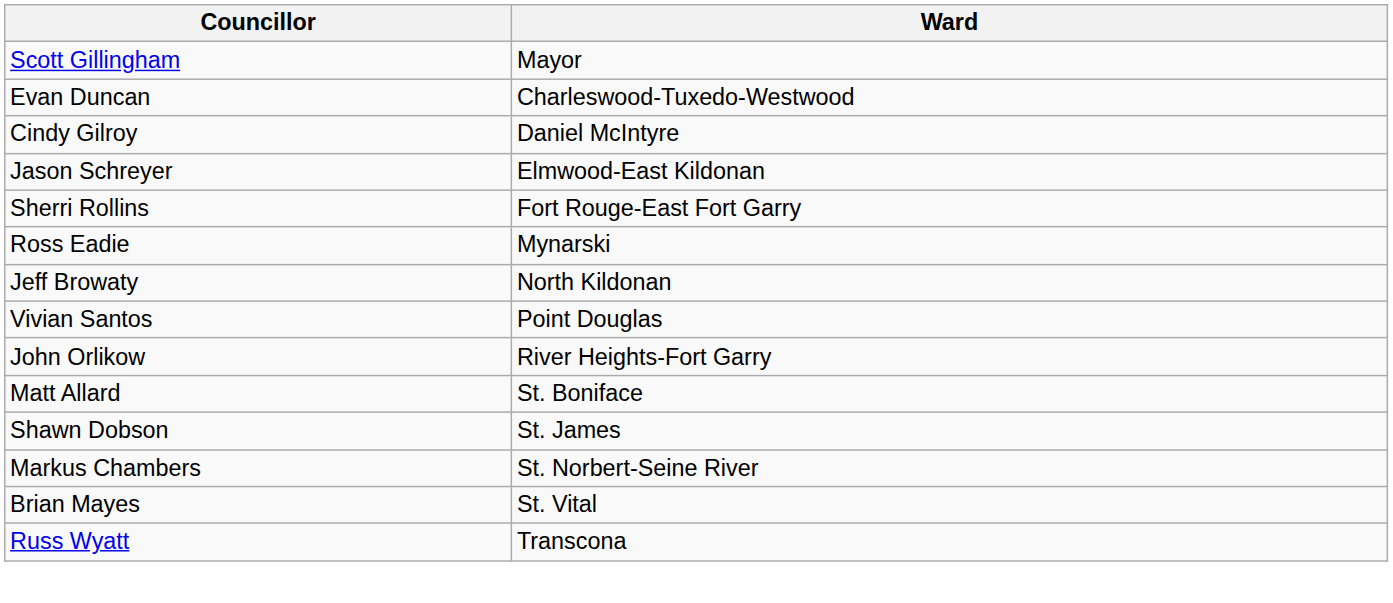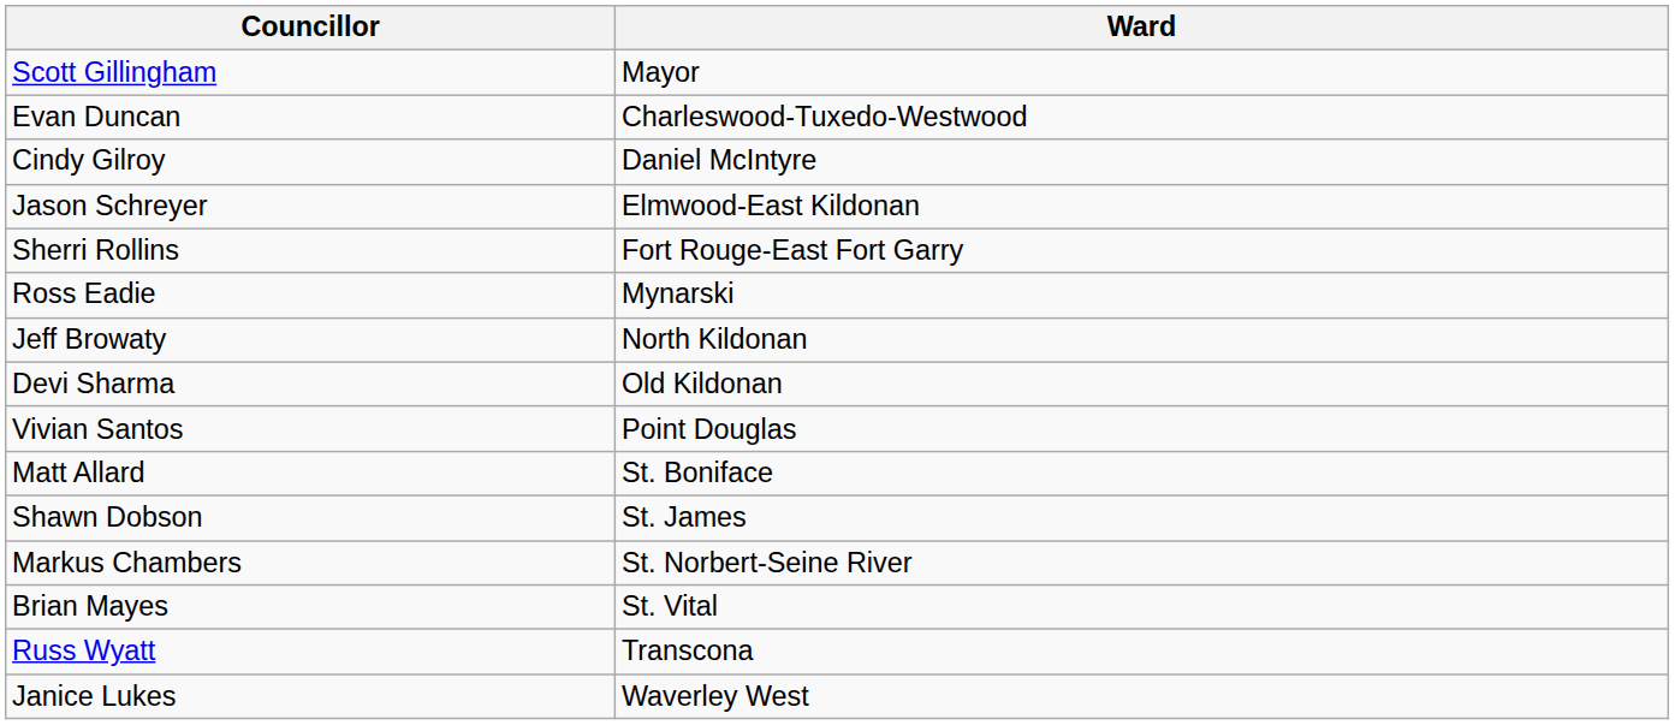+ row: Devi Sharma | Old Kildonan
- row: John Orlikow | River Heights-Fort Garry
+ row: Janice Lukes | Waverley West
